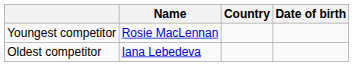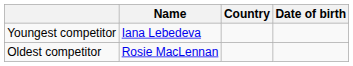Youngest competitor | Name: Rosie MacLennan -> Iana Lebedeva
Oldest competitor | Name: Iana Lebedeva -> Rosie MacLennan
